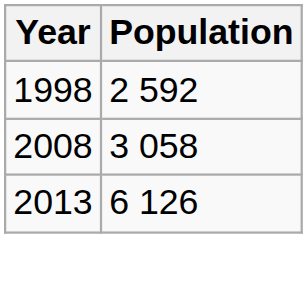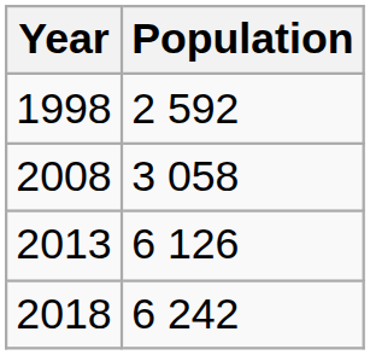+ row: 2018 | 6 242
